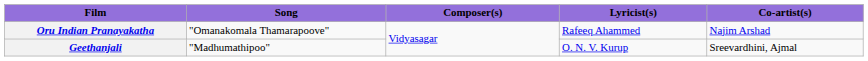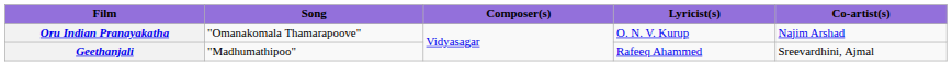Oru Indian Pranayakatha | Lyricist(s): Rafeeq Ahammed -> O. N. V. Kurup
Geethanjali | Lyricist(s): O. N. V. Kurup -> Rafeeq Ahammed
